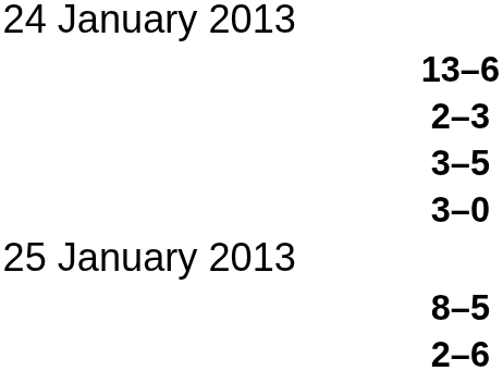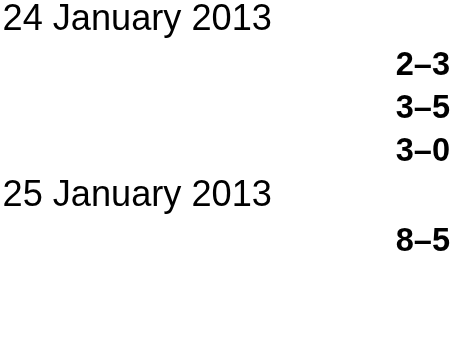- row: 13–6
- row: 2–6
